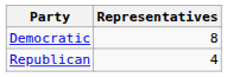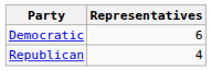Democratic | Representatives: 8 -> 6
